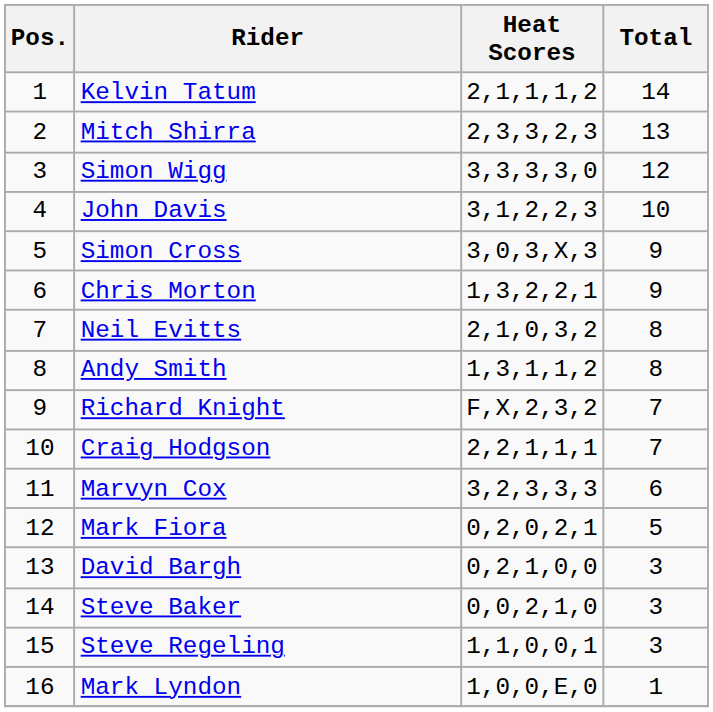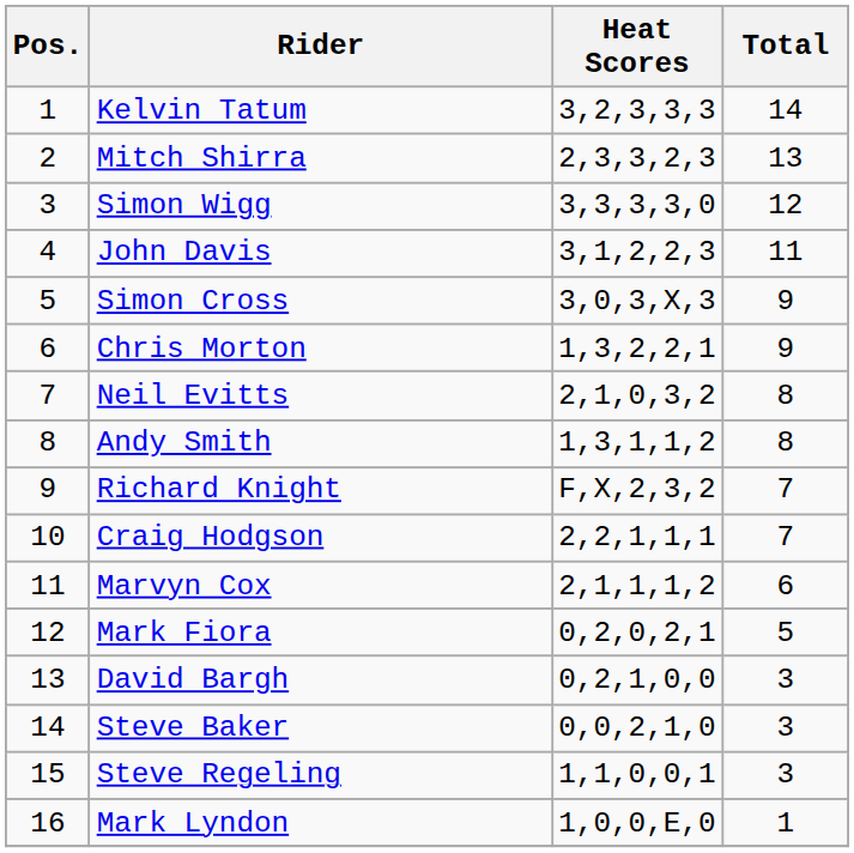Kelvin Tatum | Heat Scores: 2,1,1,1,2 -> 3,2,3,3,3
John Davis | Total: 10 -> 11
Marvyn Cox | Heat Scores: 3,2,3,3,3 -> 2,1,1,1,2
